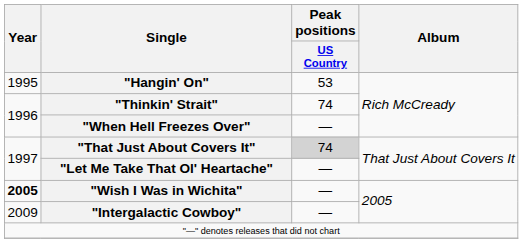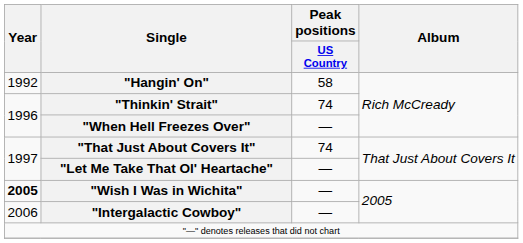"Hangin' On" | Year: 1995 -> 1992
"Hangin' On" | Peak positions / US Country: 53 -> 58
"That Just About Covers It" | Peak positions / US Country: lightgrey background -> no background
"Intergalactic Cowboy" | Year: 2009 -> 2006
